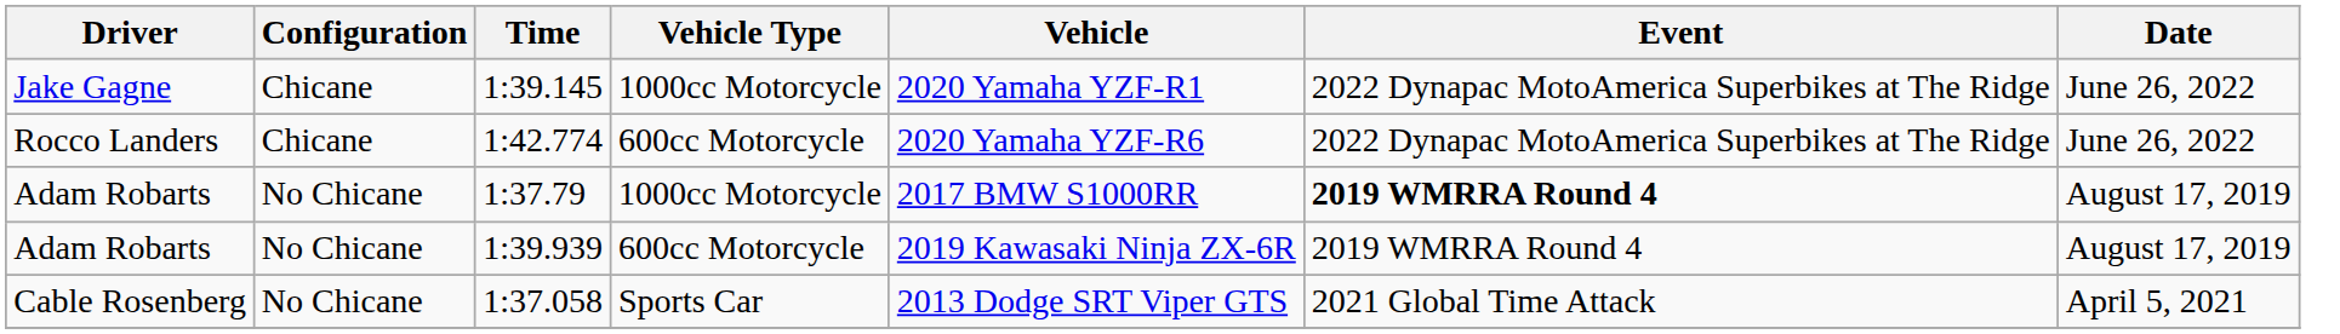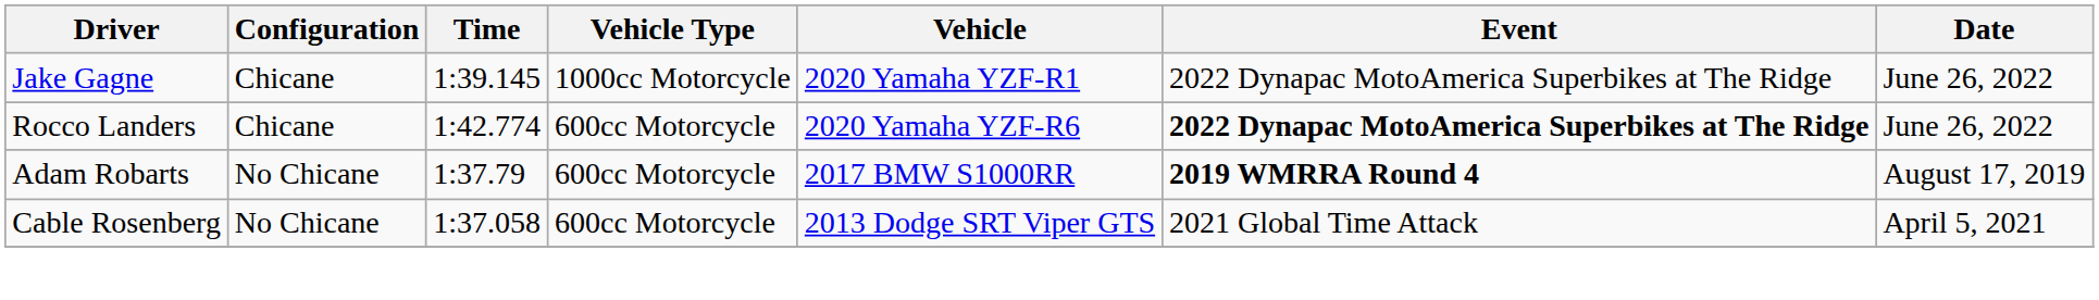1:42.774 | Event: normal -> bold
1:37.79 | Vehicle Type: 1000cc Motorcycle -> 600cc Motorcycle
- row: Adam Robarts | No Chicane | 1:39.939 | 600cc Motorcycle | 2019 Kawasaki Ninja ZX-6R | 2019 WMRRA Round 4 | August 17, 2019
1:37.058 | Vehicle Type: Sports Car -> 600cc Motorcycle
